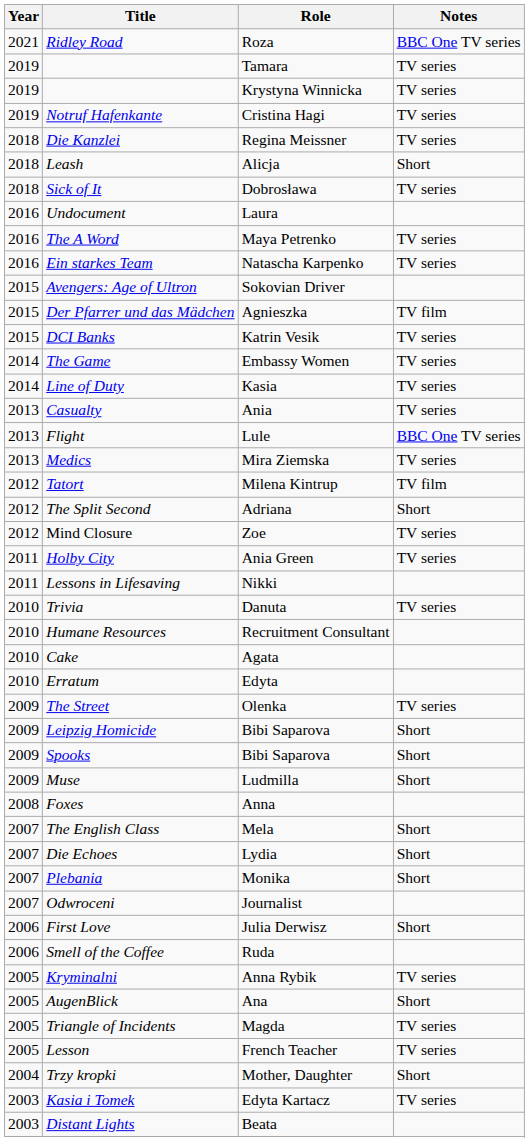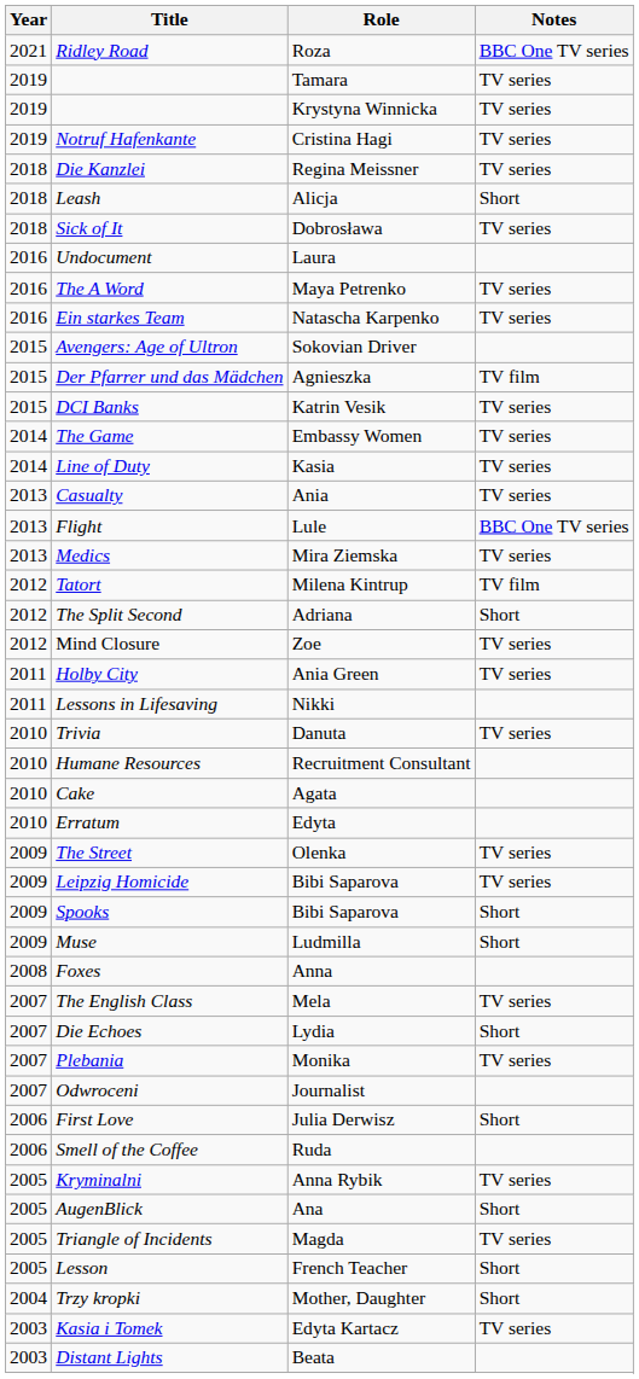Leipzig Homicide | Notes: Short -> TV series
The English Class | Notes: Short -> TV series
Plebania | Notes: Short -> TV series
Lesson | Notes: TV series -> Short
